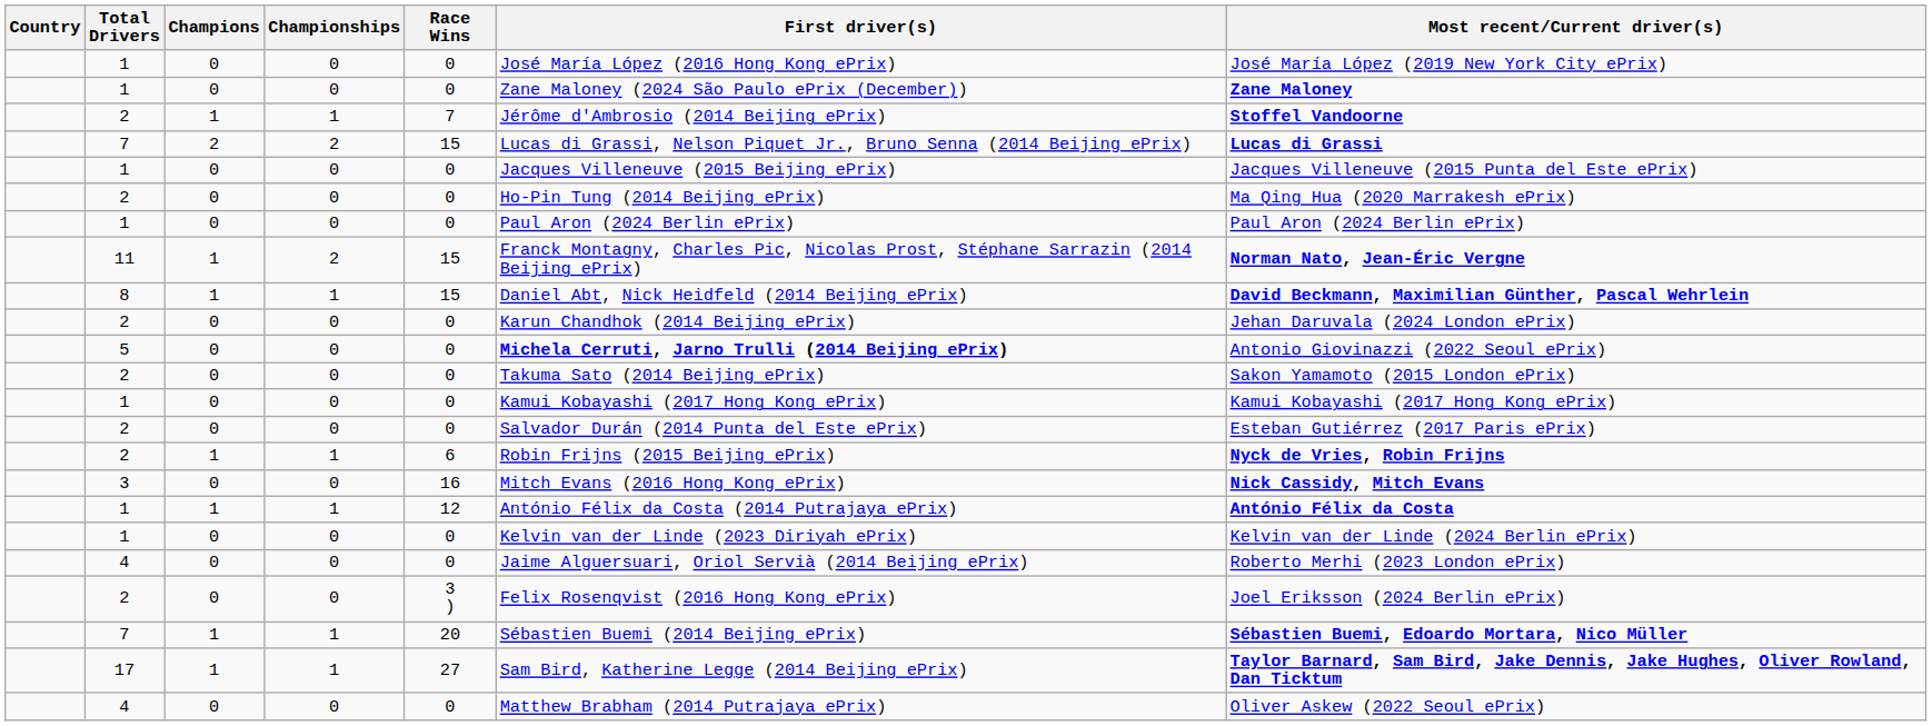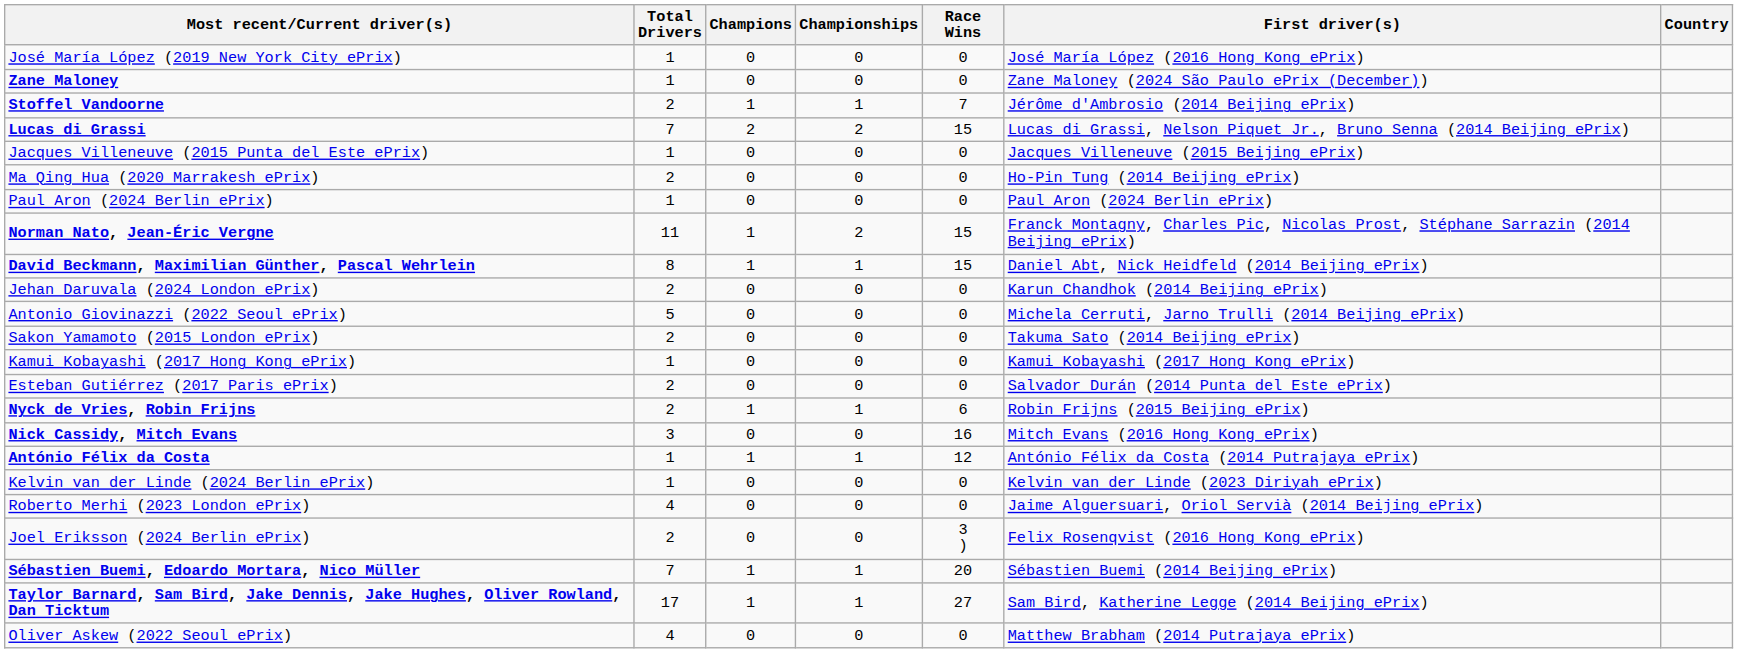columns swapped: Country <-> Most recent/Current driver(s)
5 | First driver(s): bold -> normal
